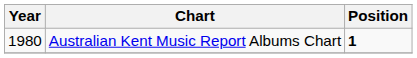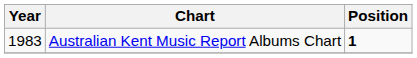Australian Kent Music Report Albums Chart | Year: 1980 -> 1983
